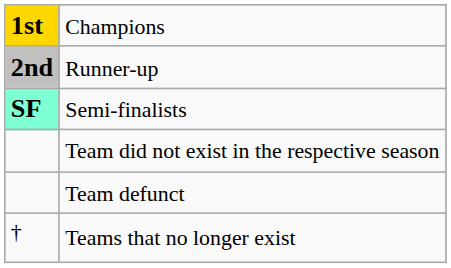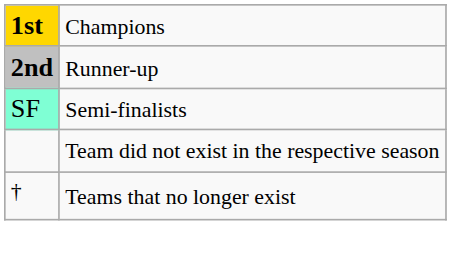Semi-finalists | column 1: bold -> normal
- row: Team defunct
